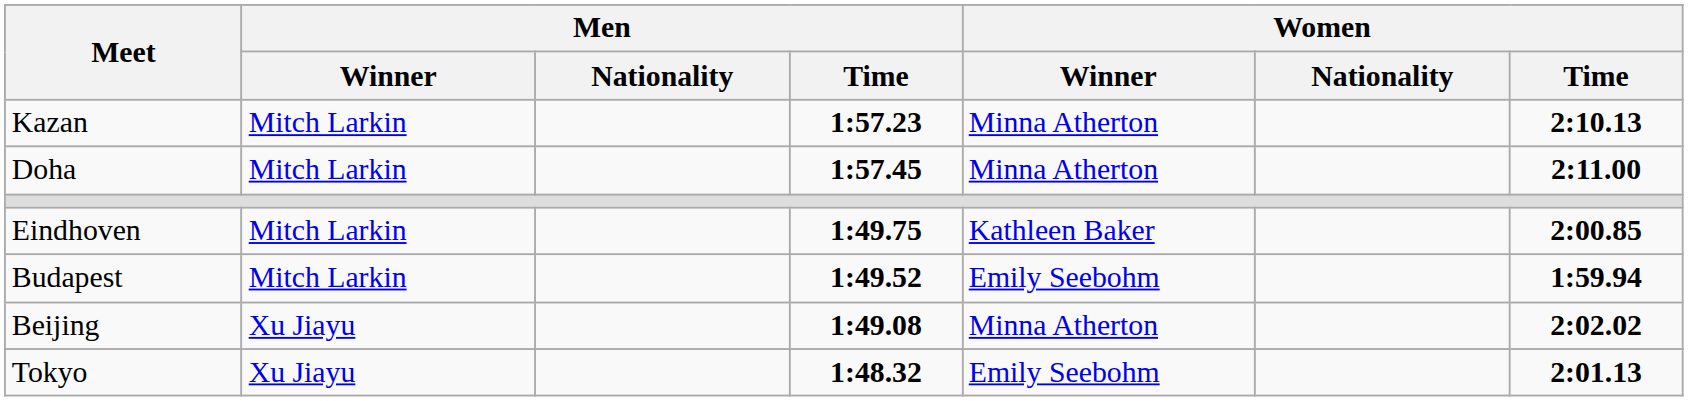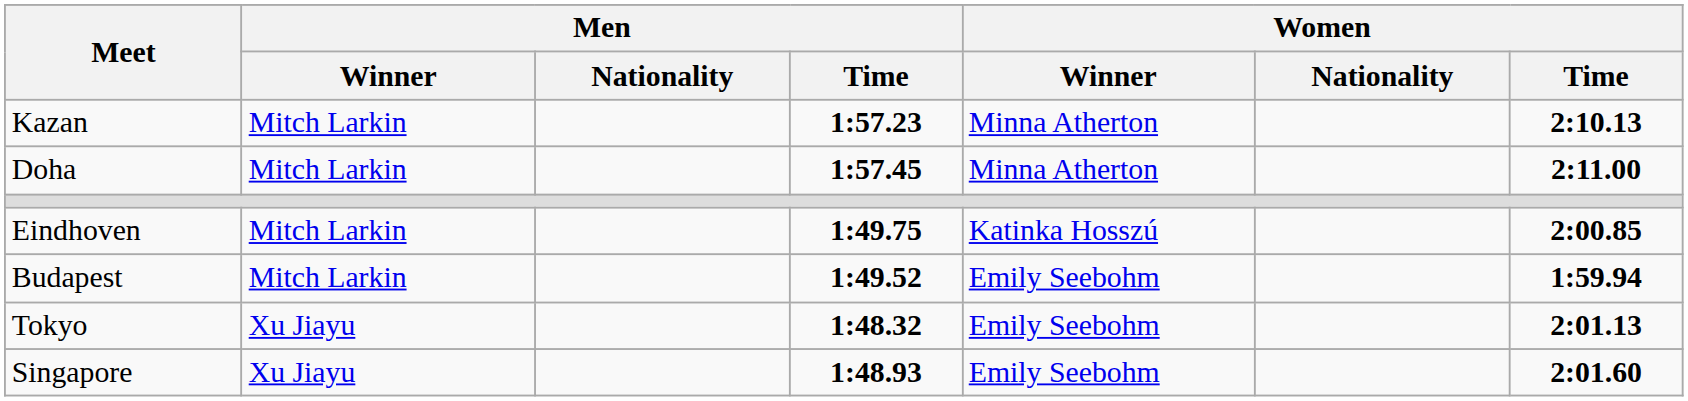Eindhoven | Women / Winner: Kathleen Baker -> Katinka Hosszú
- row: Beijing | Xu Jiayu | 1:49.08 | Minna Atherton | 2:02.02
+ row: Singapore | Xu Jiayu | 1:48.93 | Emily Seebohm | 2:01.60
